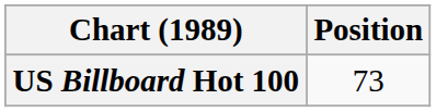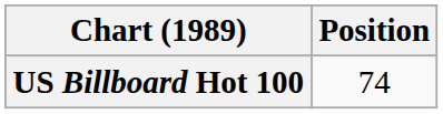US Billboard Hot 100 | Position: 73 -> 74
